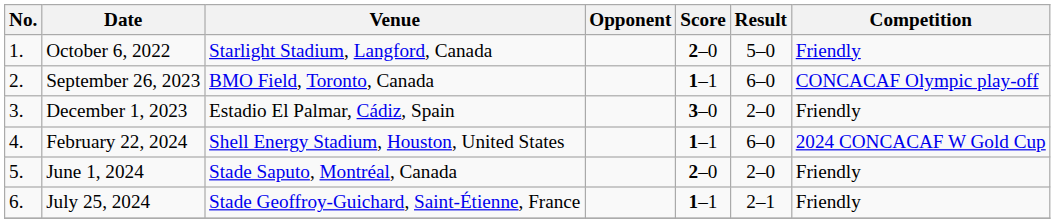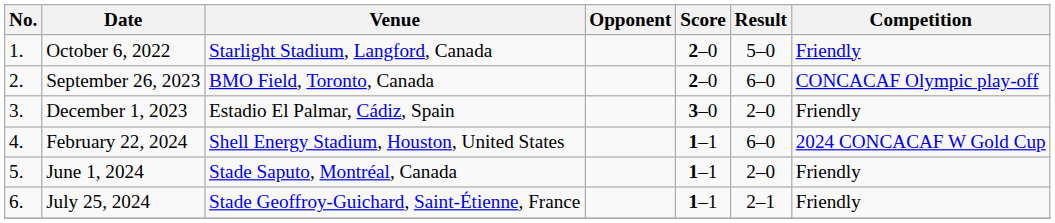September 26, 2023 | Score: 1–1 -> 2–0
June 1, 2024 | Score: 2–0 -> 1–1
